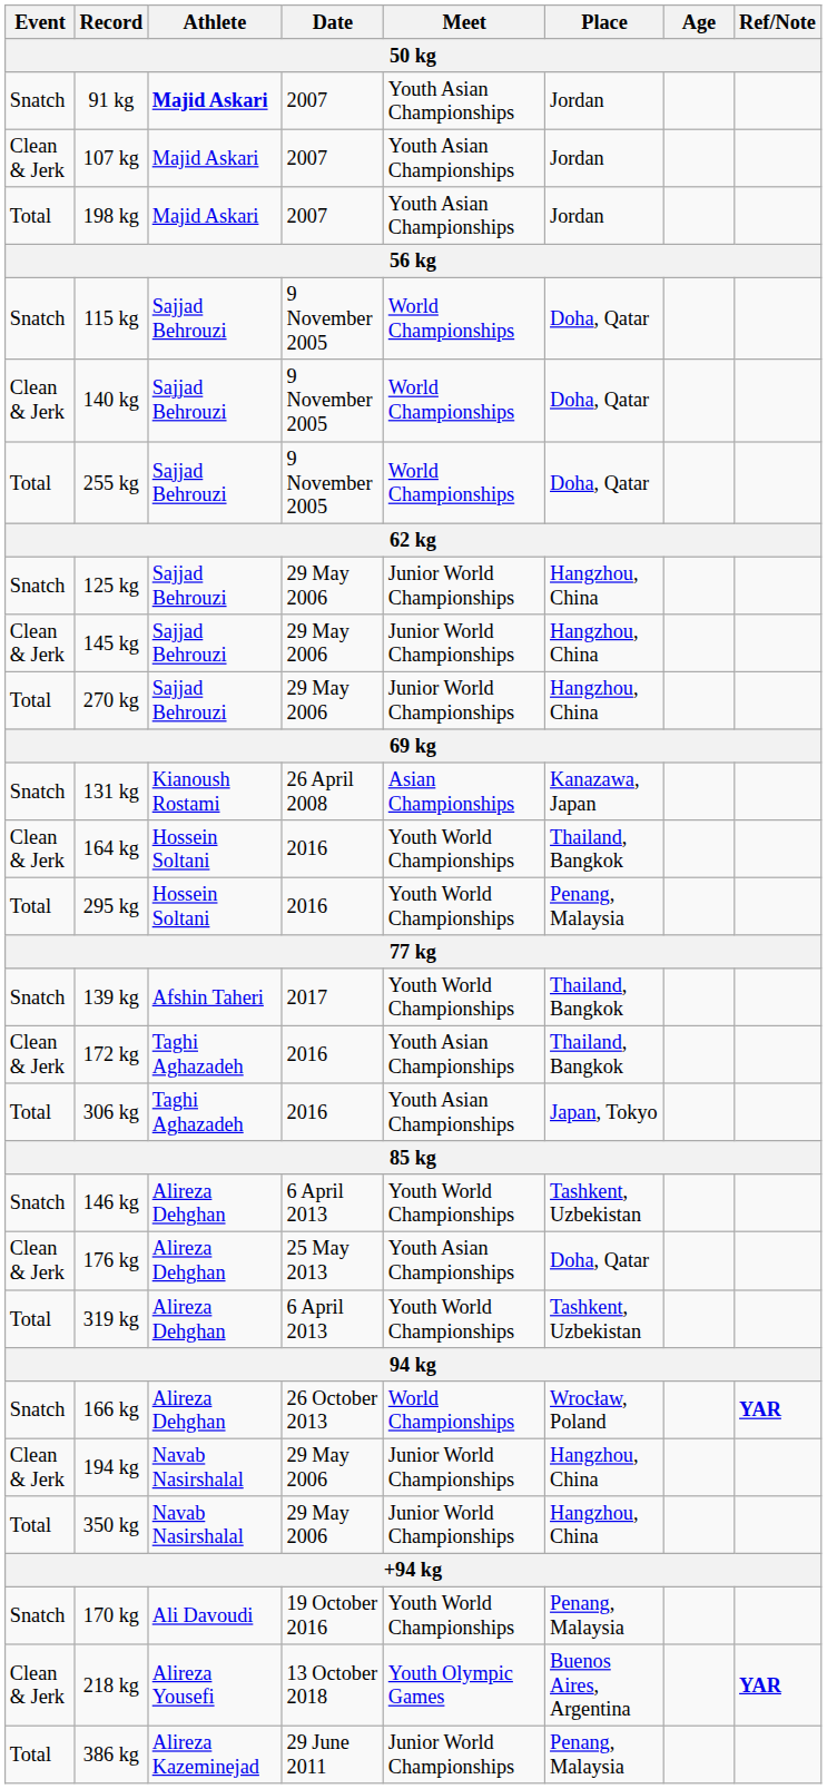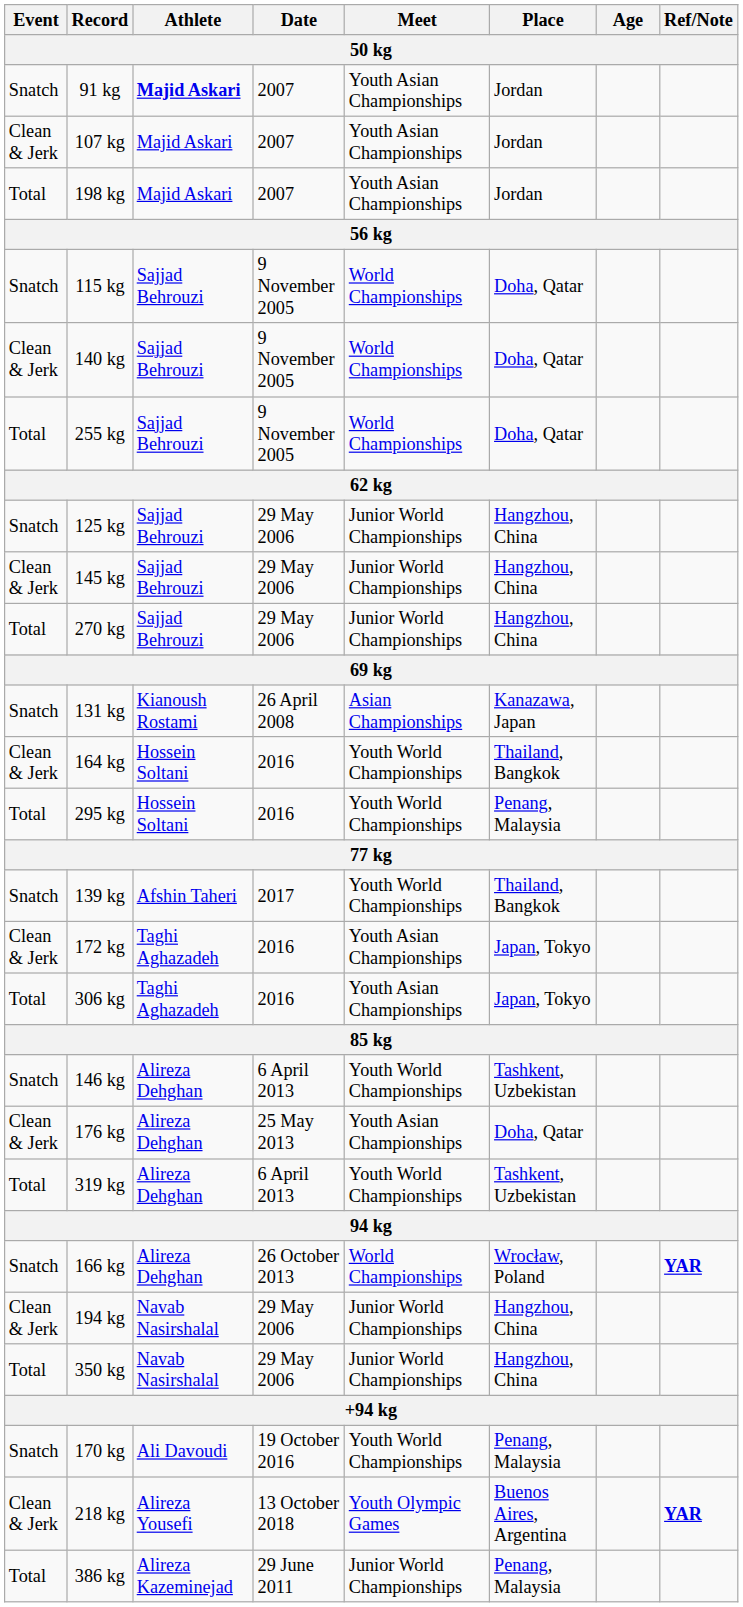172 kg | Place: Thailand, Bangkok -> Japan, Tokyo
